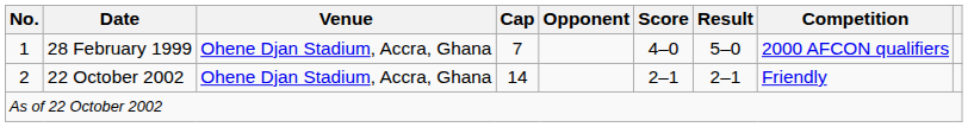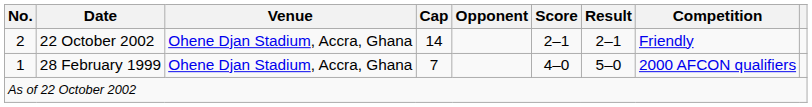rows swapped: 28 February 1999 <-> 22 October 2002
